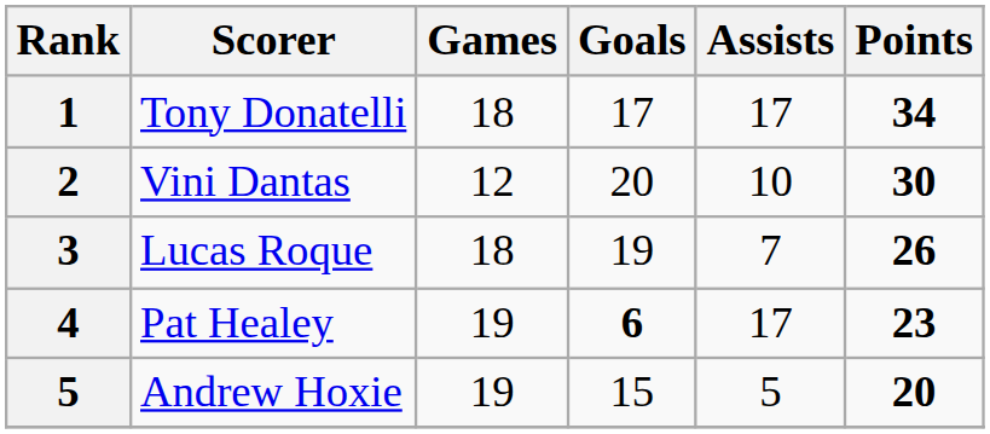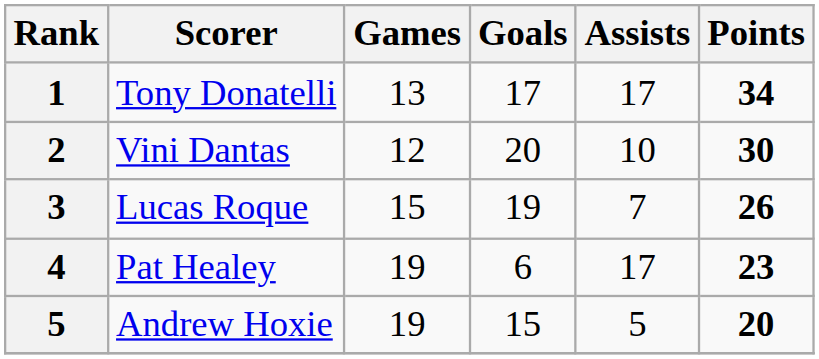Tony Donatelli | Games: 18 -> 13
Lucas Roque | Games: 18 -> 15
Pat Healey | Goals: bold -> normal
